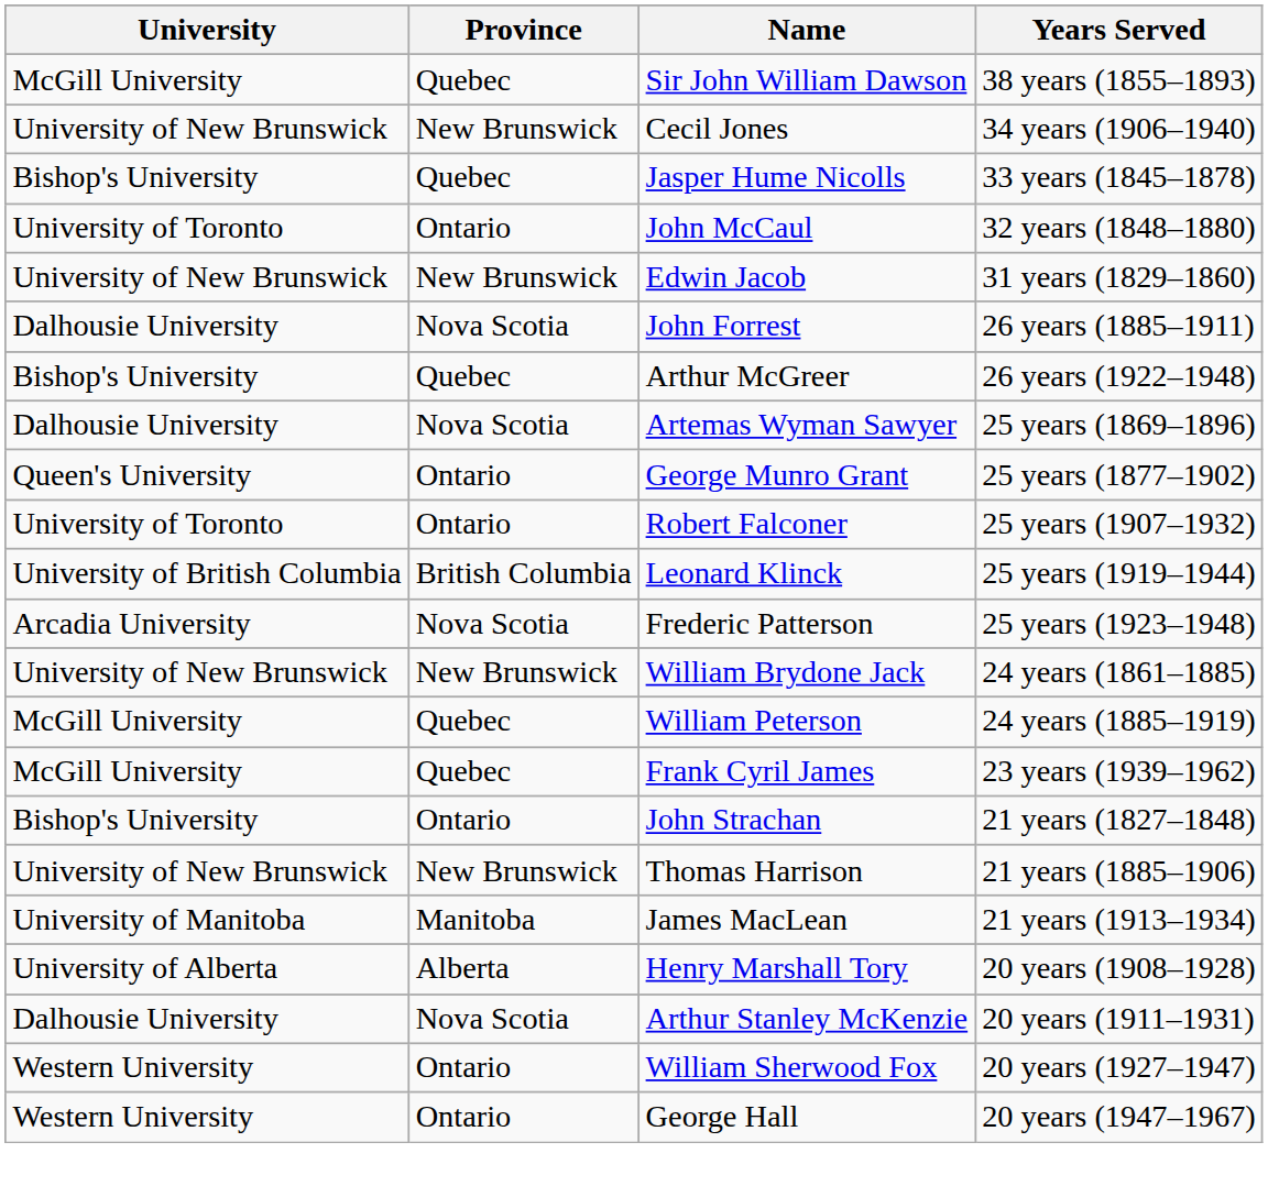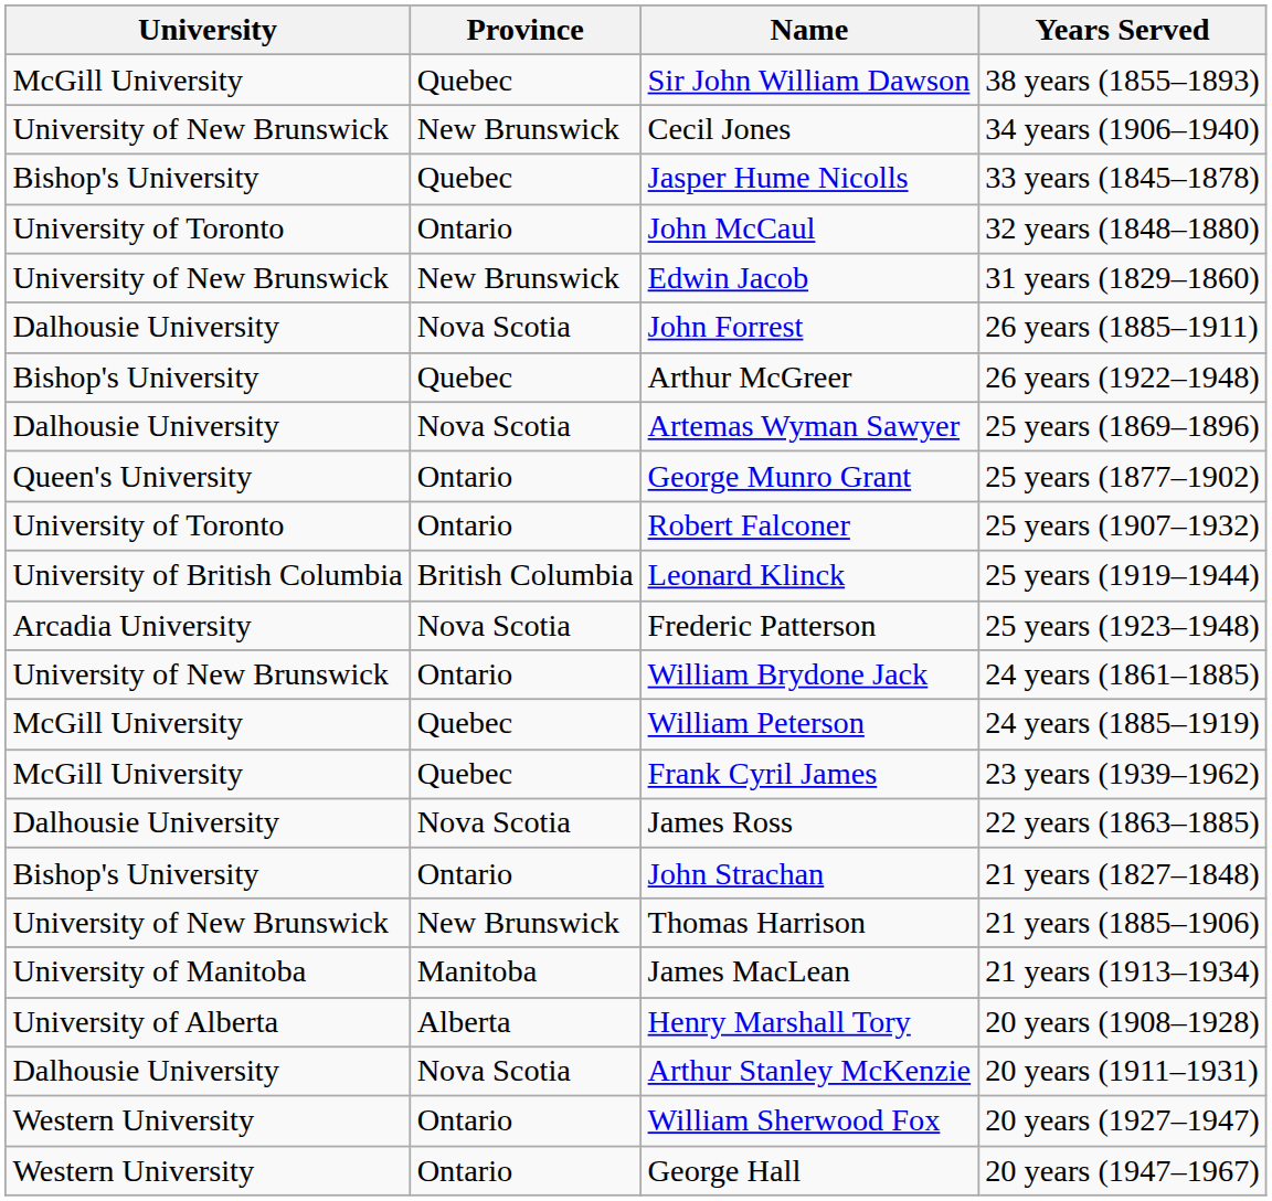William Brydone Jack | Province: New Brunswick -> Ontario
+ row: Dalhousie University | Nova Scotia | James Ross | 22 years (1863–1885)
